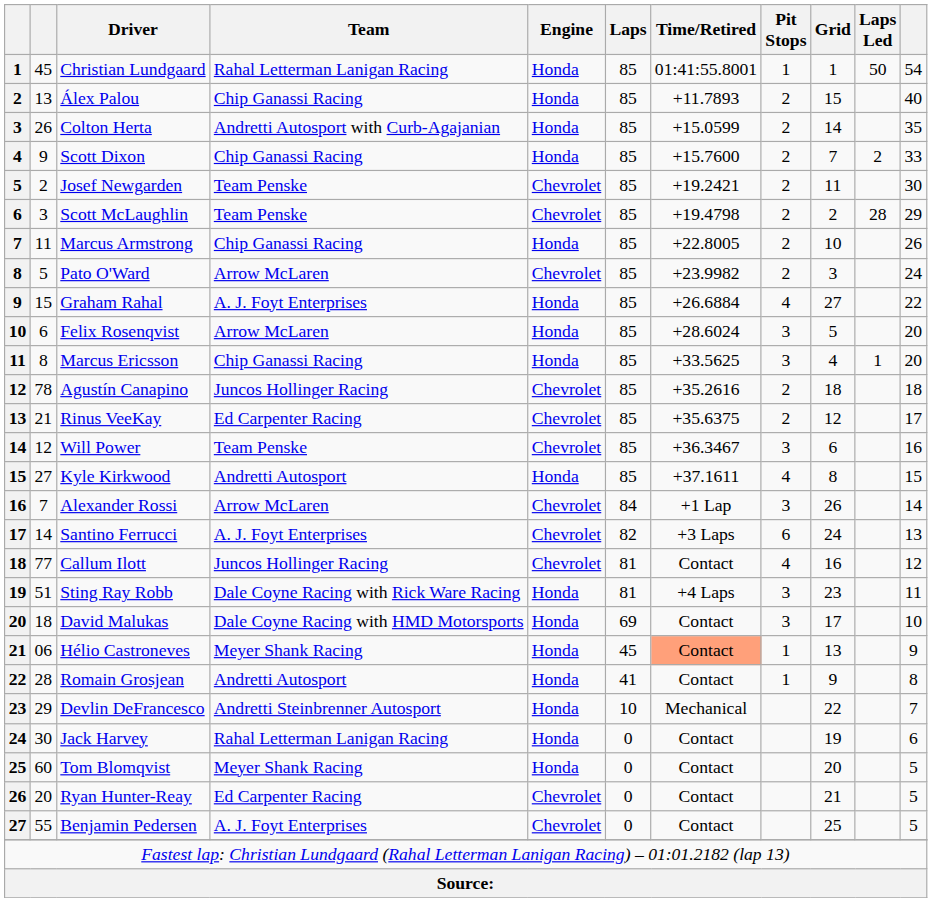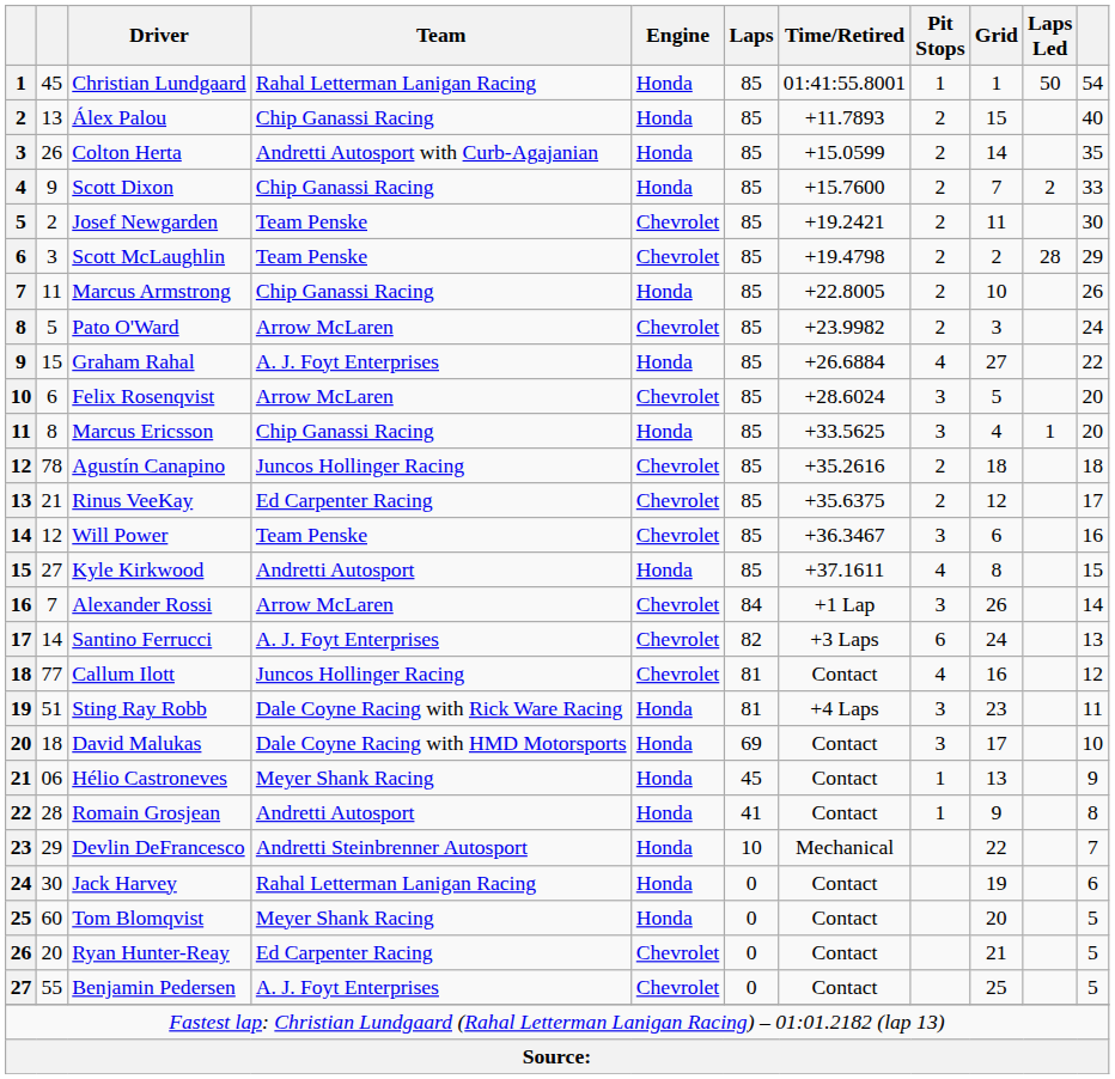Felix Rosenqvist | Engine: Honda -> Chevrolet
Hélio Castroneves | Time/Retired: lightsalmon background -> no background
